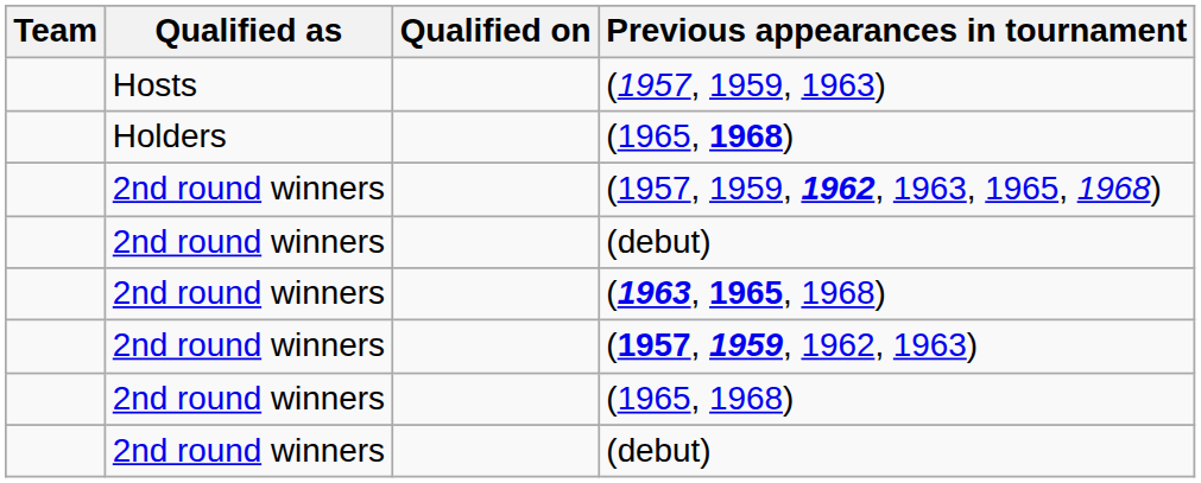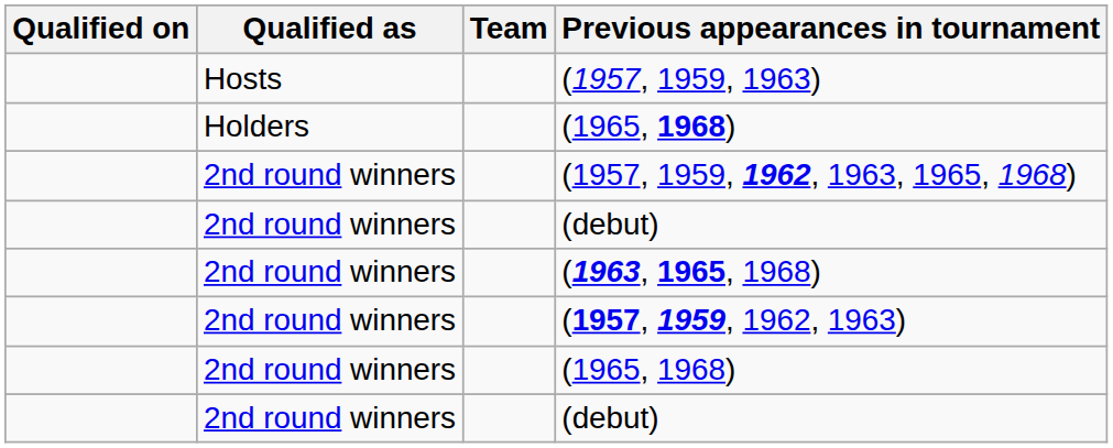columns swapped: Team <-> Qualified on
